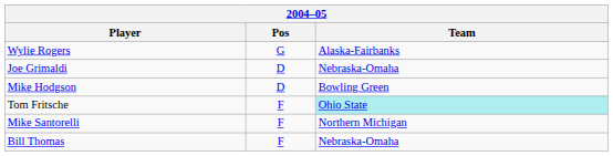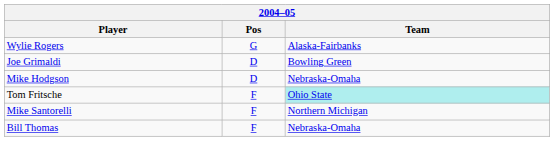Joe Grimaldi | Team: Nebraska-Omaha -> Bowling Green
Mike Hodgson | Team: Bowling Green -> Nebraska-Omaha
